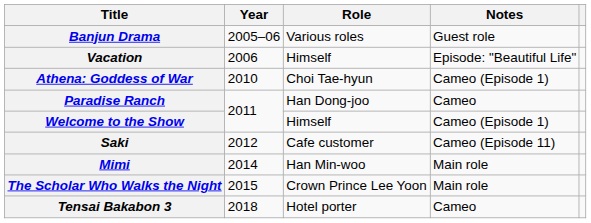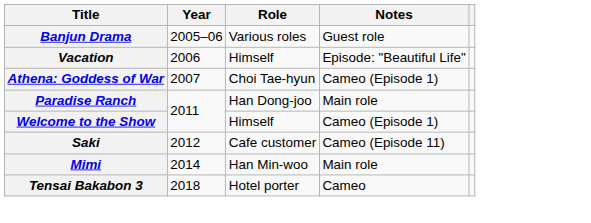Athena: Goddess of War | Year: 2010 -> 2007
Paradise Ranch | Notes: Cameo -> Main role
- row: The Scholar Who Walks the Night | 2015 | Crown Prince Lee Yoon | Main role
